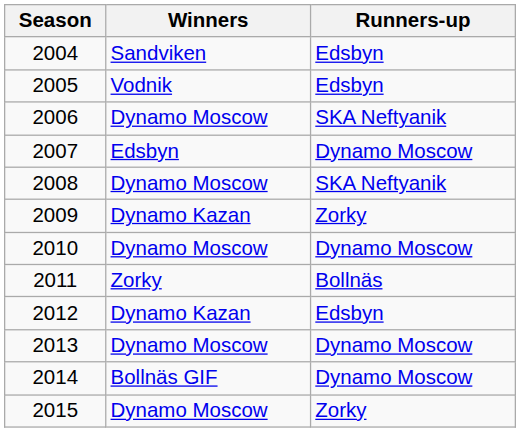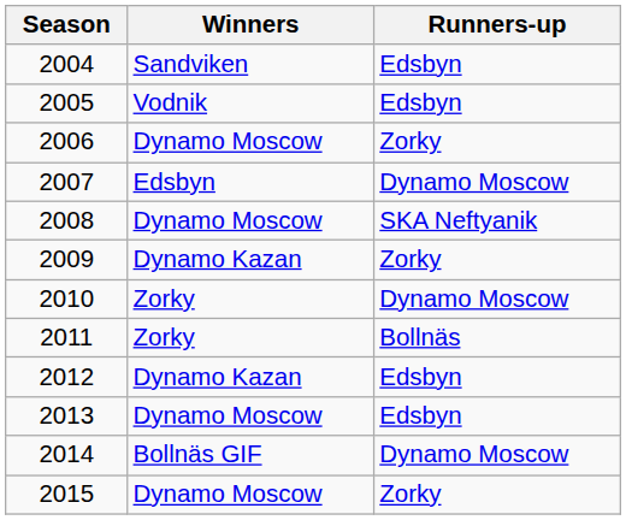2006 | Runners-up: SKA Neftyanik -> Zorky
2010 | Winners: Dynamo Moscow -> Zorky
2013 | Runners-up: Dynamo Moscow -> Edsbyn
